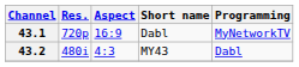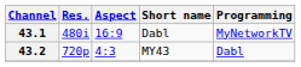43.1 | Res.: 720p -> 480i
43.2 | Res.: 480i -> 720p
